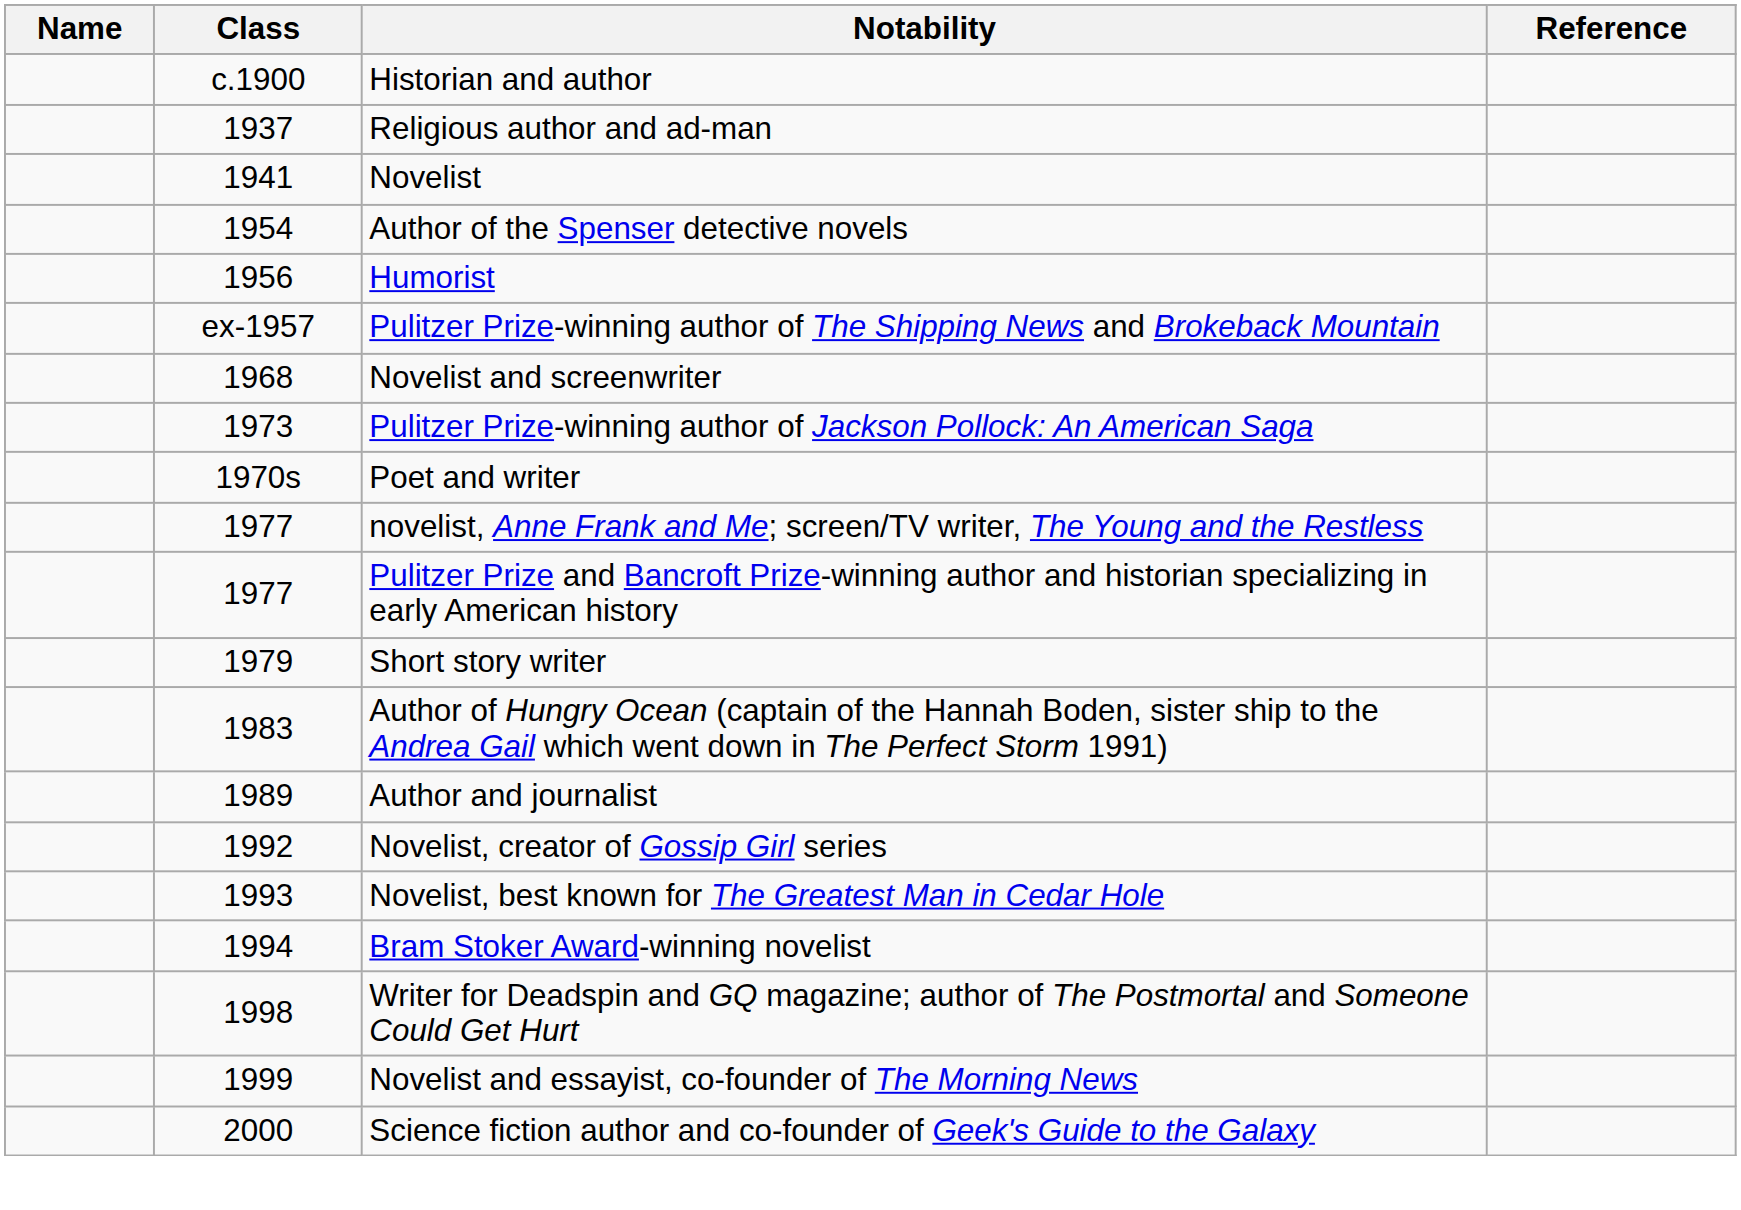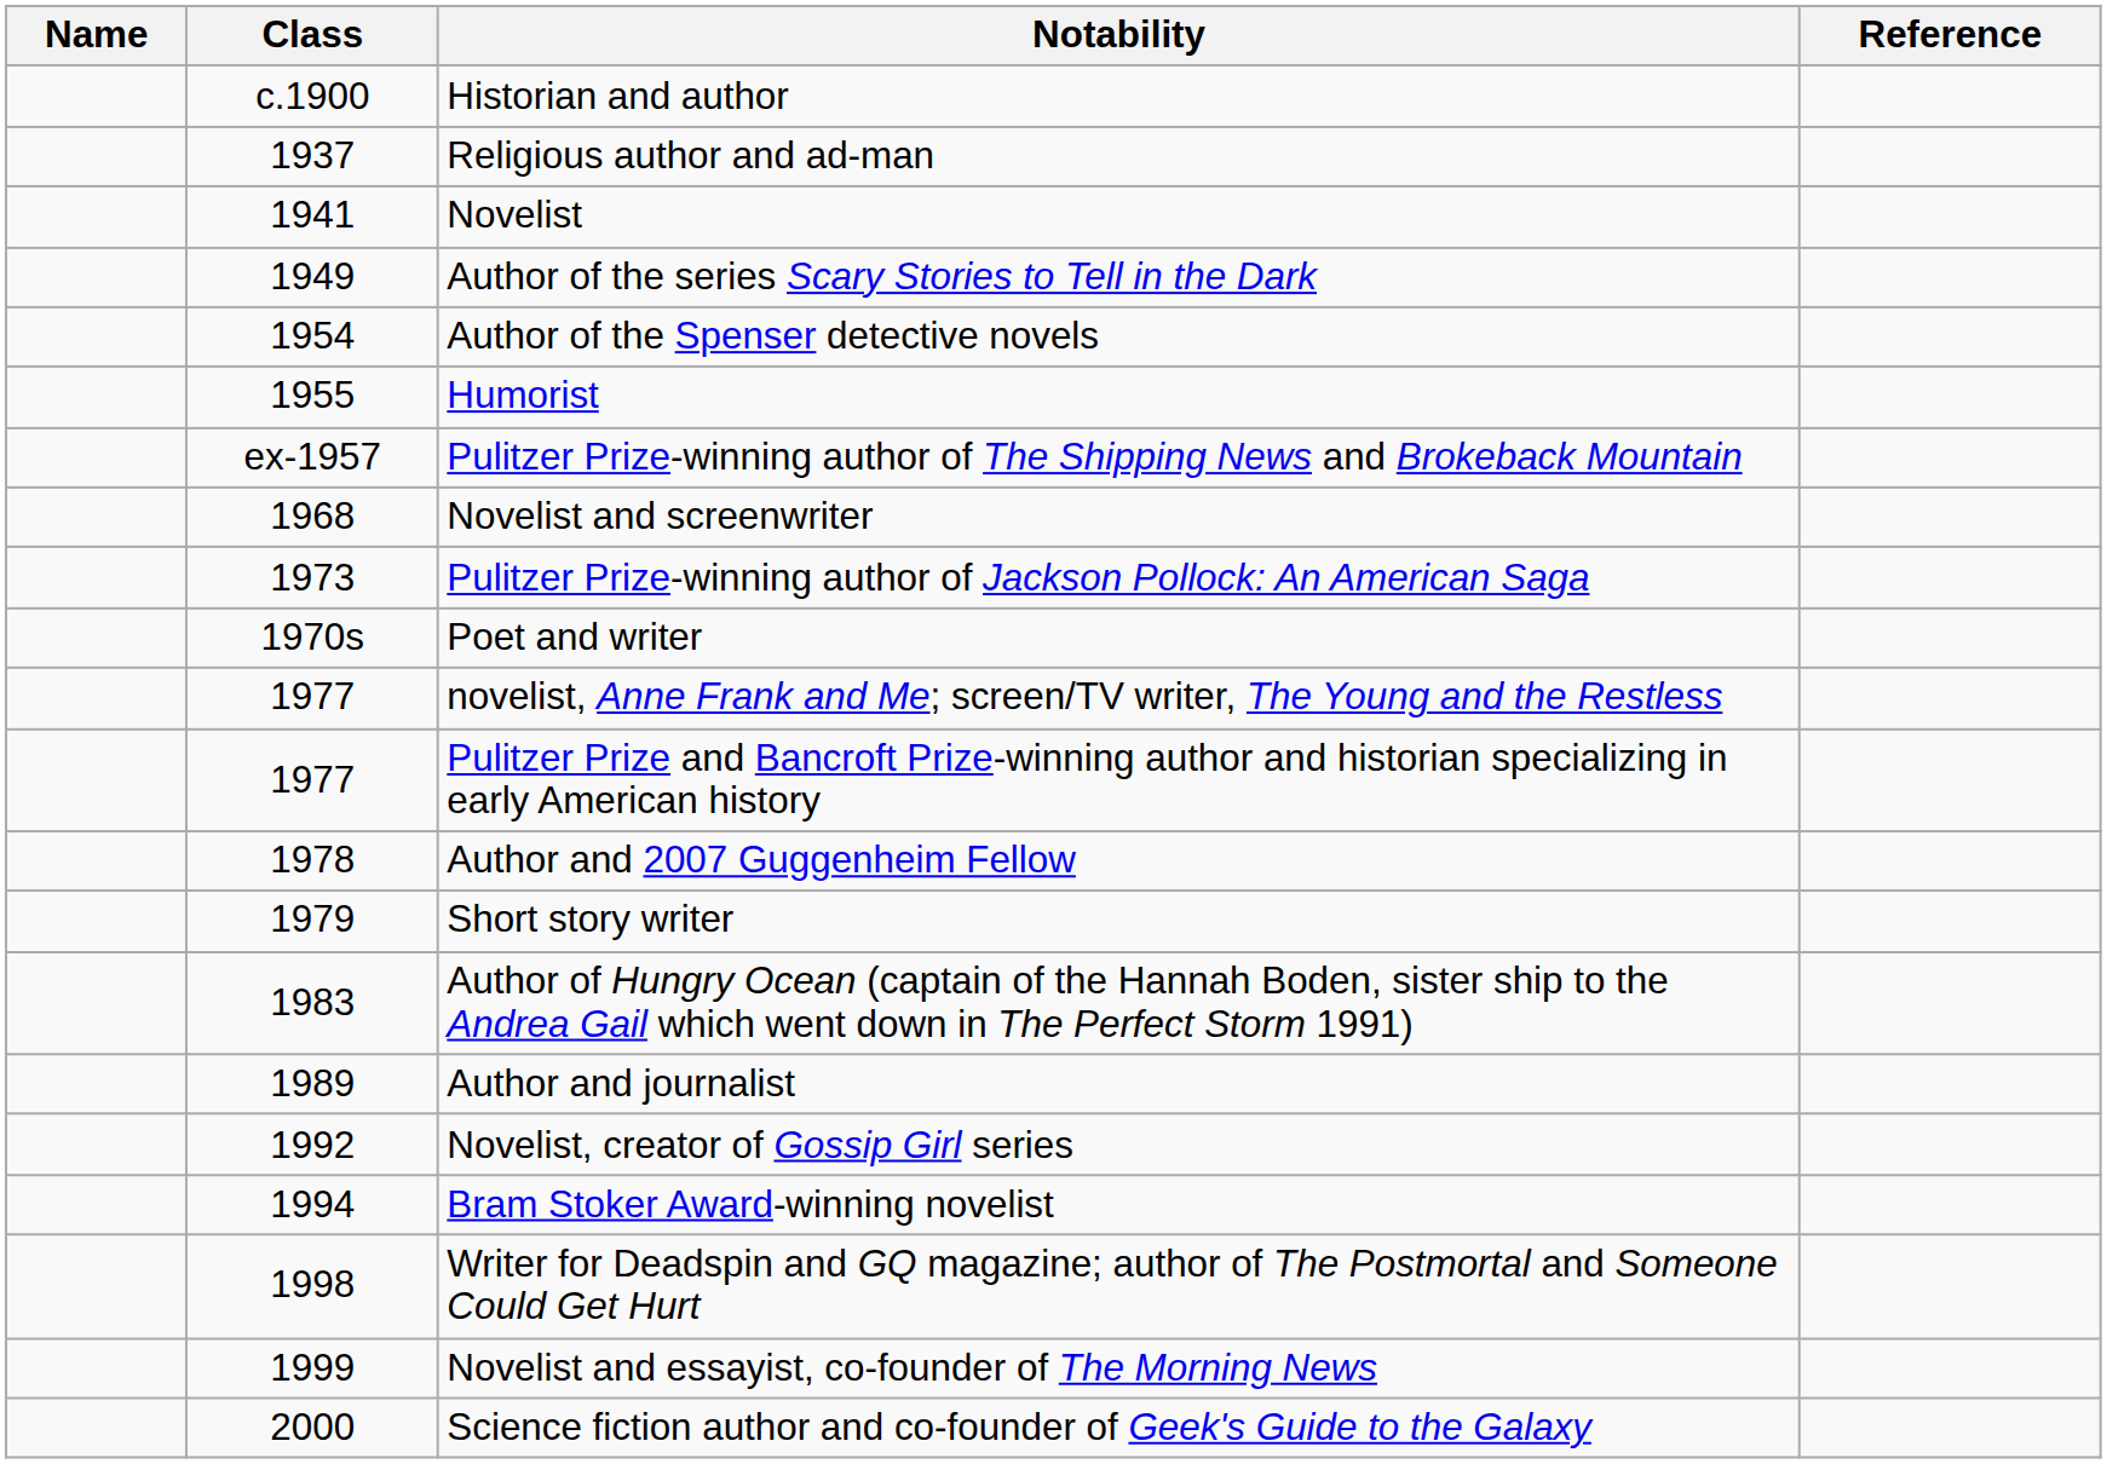+ row: 1949 | Author of the series Scary Stories to Tell in the Dark
Humorist | Class: 1956 -> 1955
+ row: 1978 | Author and 2007 Guggenheim Fellow
- row: 1993 | Novelist, best known for The Greatest Man in Cedar Hole
